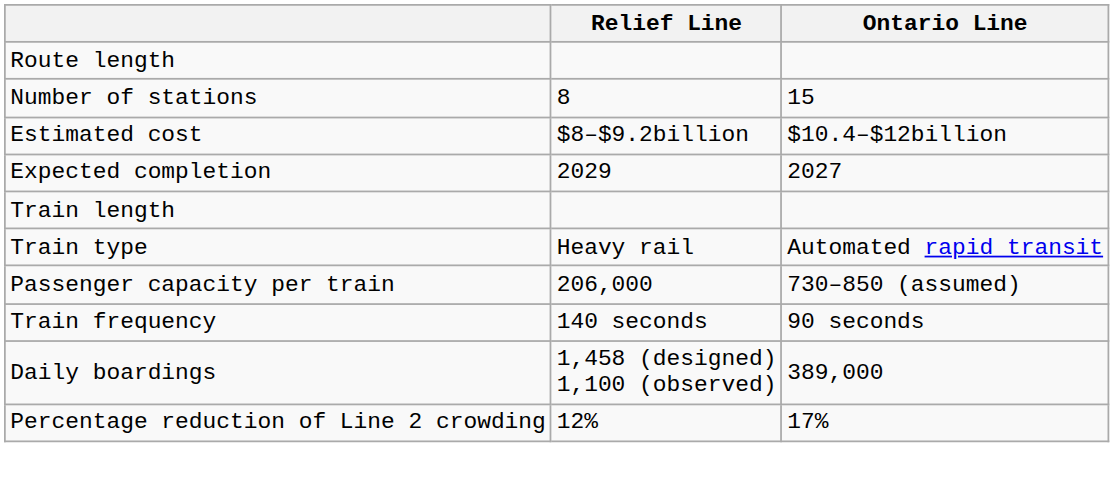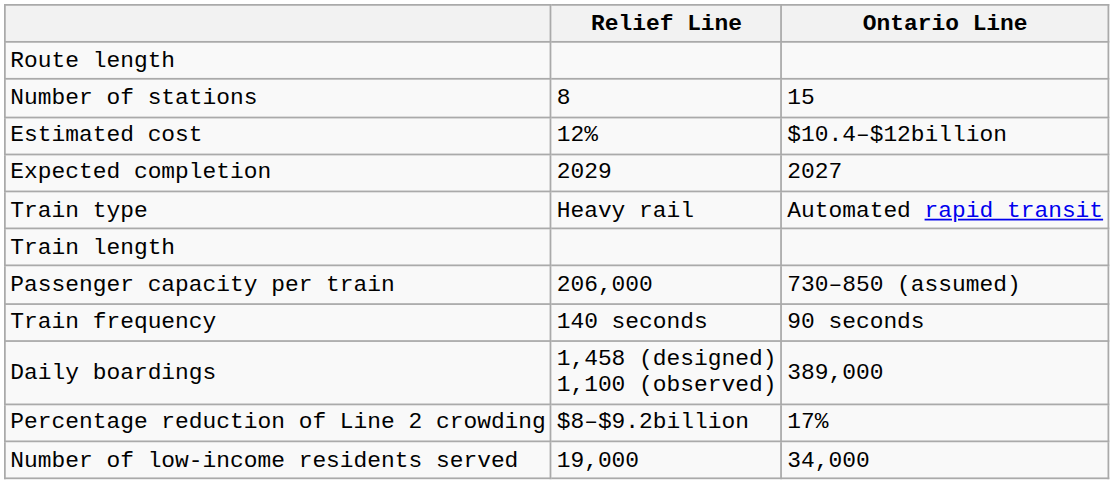Estimated cost | Relief Line: $8–$9.2billion -> 12%
rows swapped: Train type <-> Train length
Percentage reduction of Line 2 crowding | Relief Line: 12% -> $8–$9.2billion
+ row: Number of low-income residents served | 19,000 | 34,000
